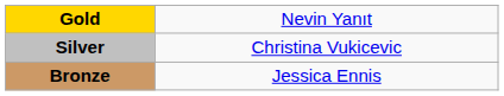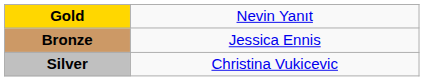rows swapped: Silver <-> Bronze
